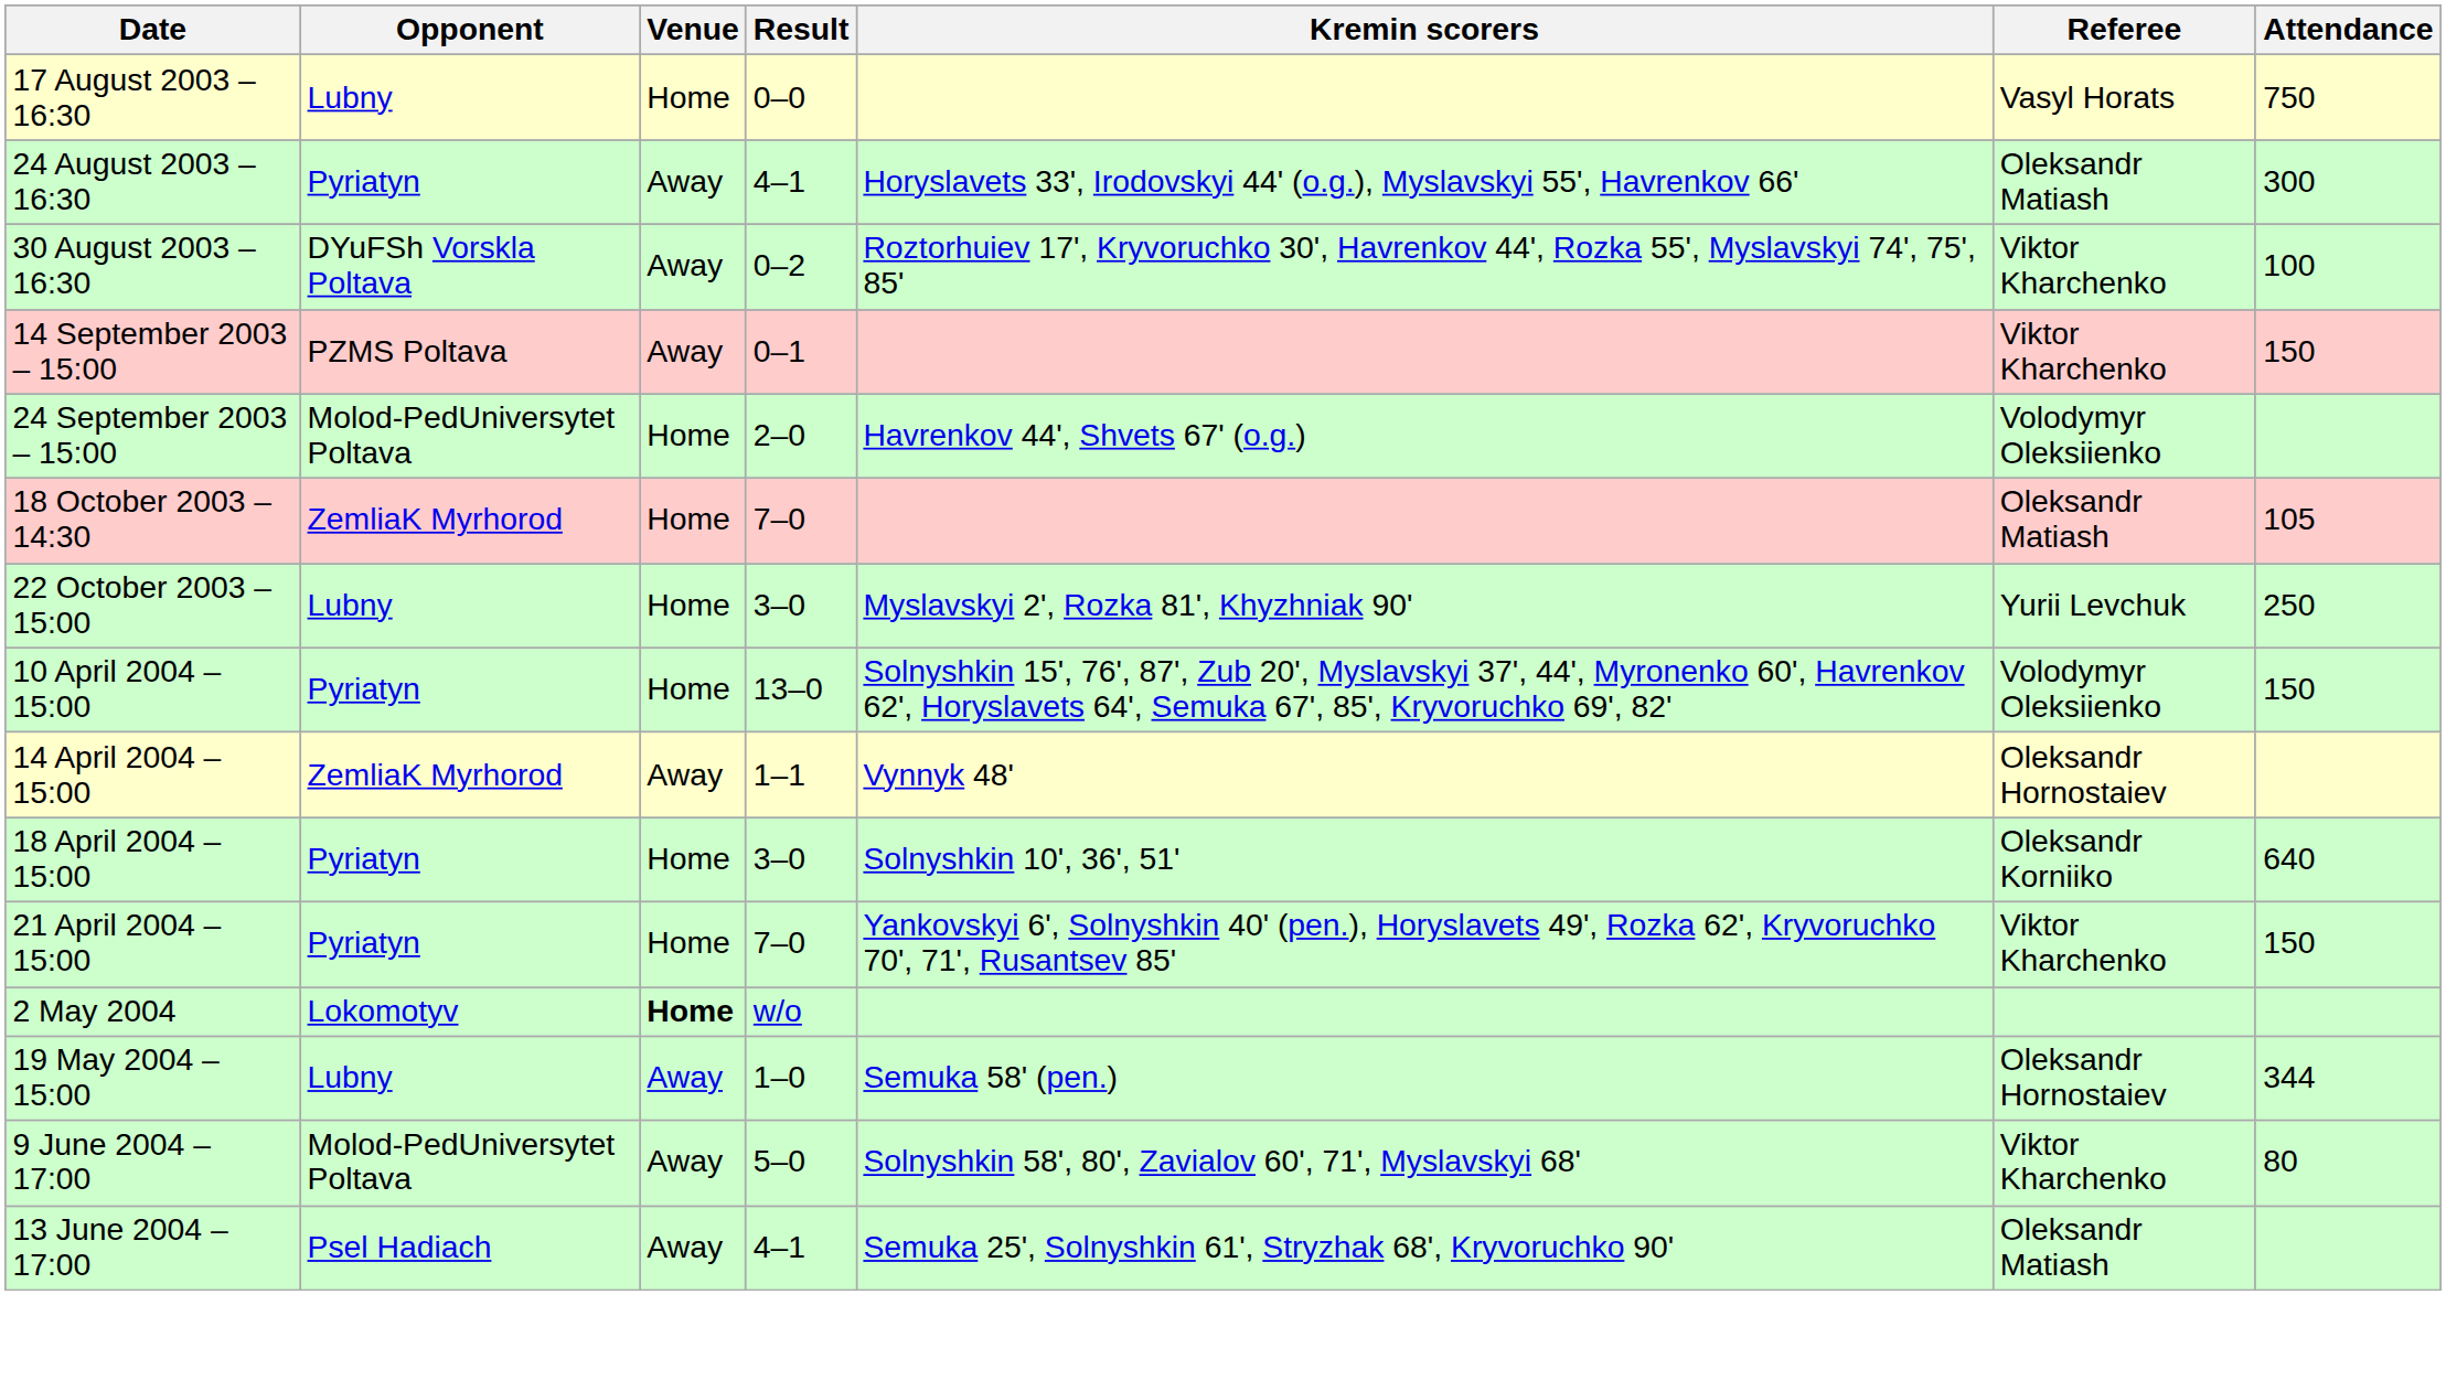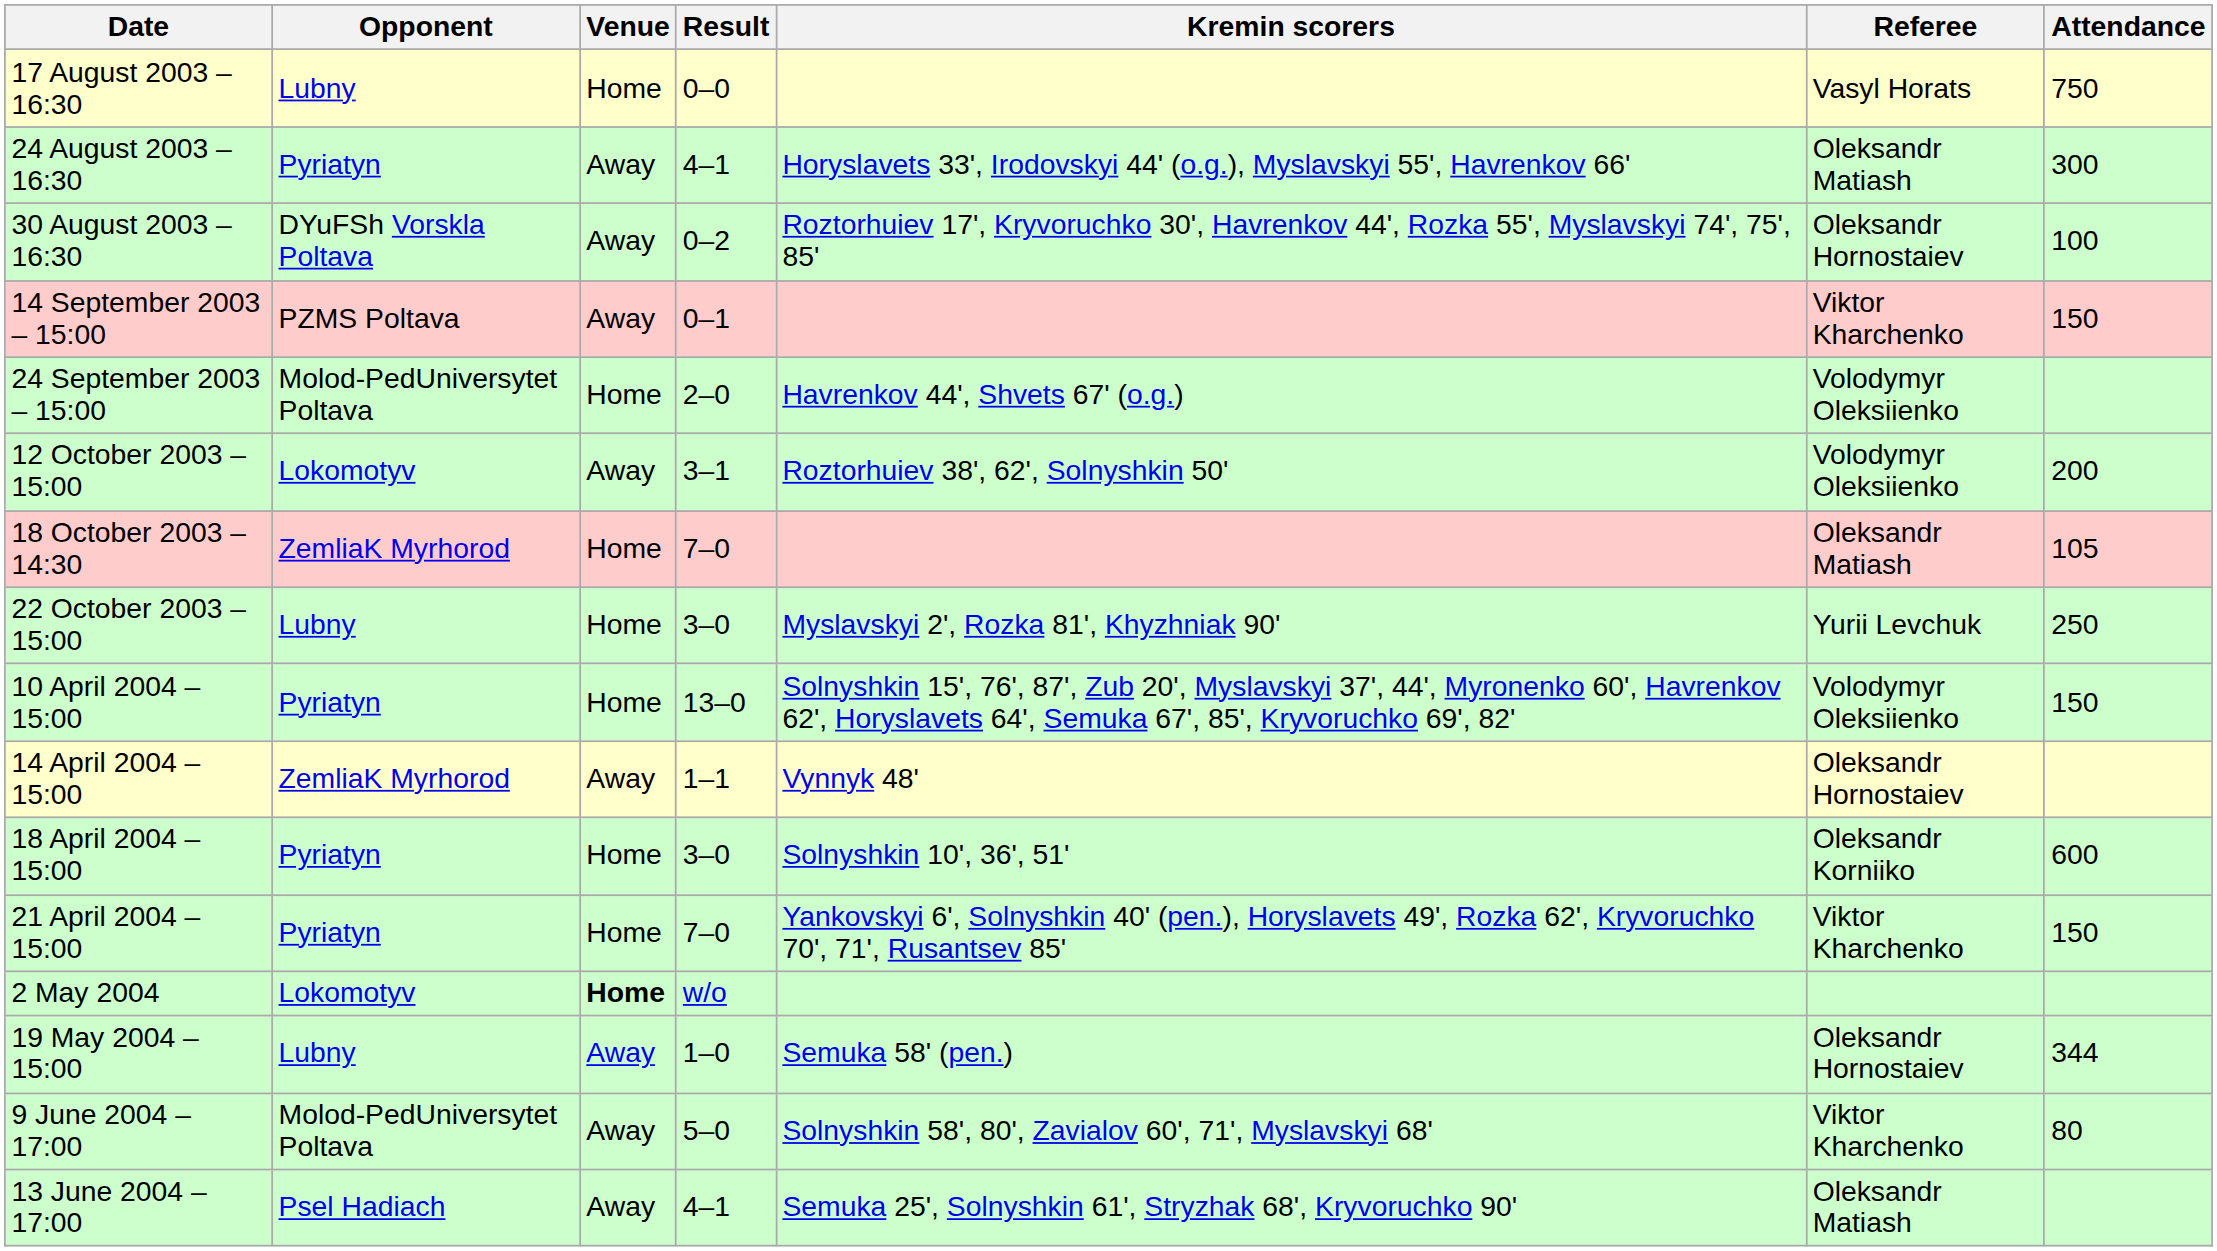30 August 2003 – 16:30 | Referee: Viktor Kharchenko -> Oleksandr Hornostaiev
+ row: 12 October 2003 – 15:00 | Lokomotyv | Away | 3–1 | Roztorhuiev 38', 62', Solnyshkin 50' | Volodymyr Oleksiienko | 200
18 April 2004 – 15:00 | Attendance: 640 -> 600
